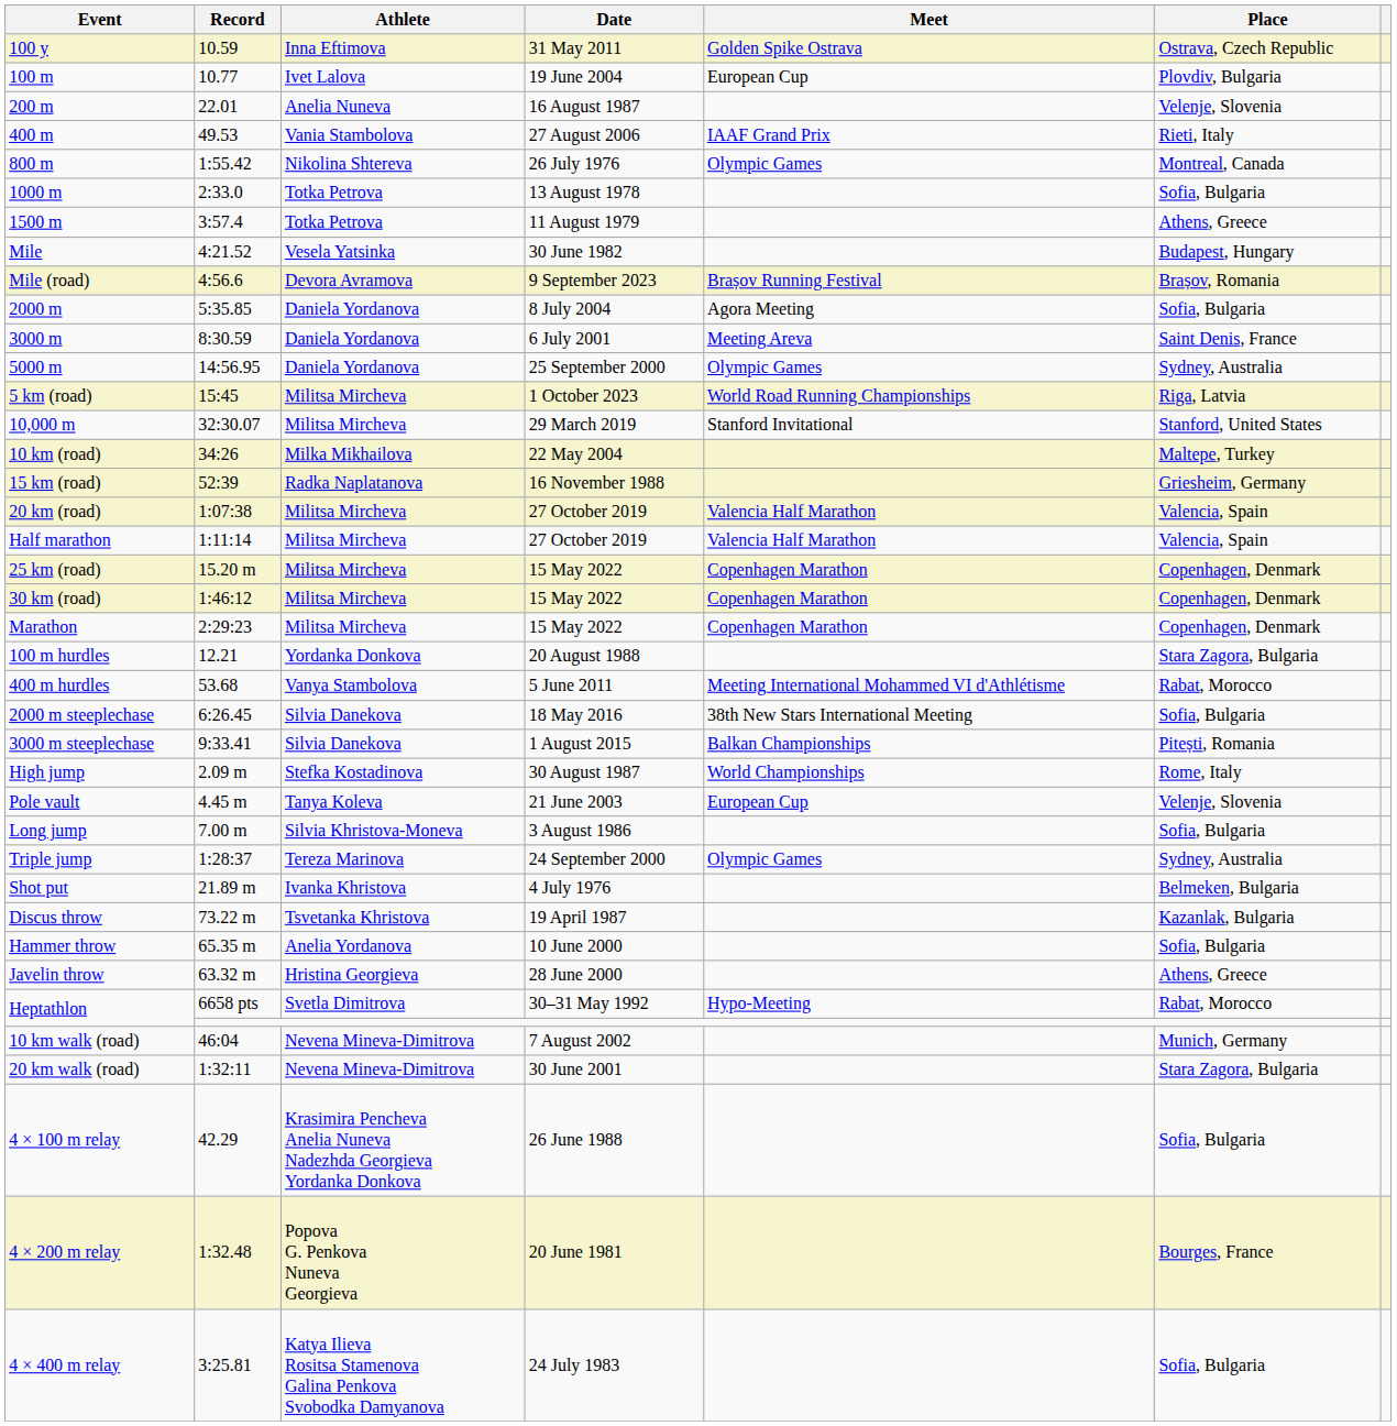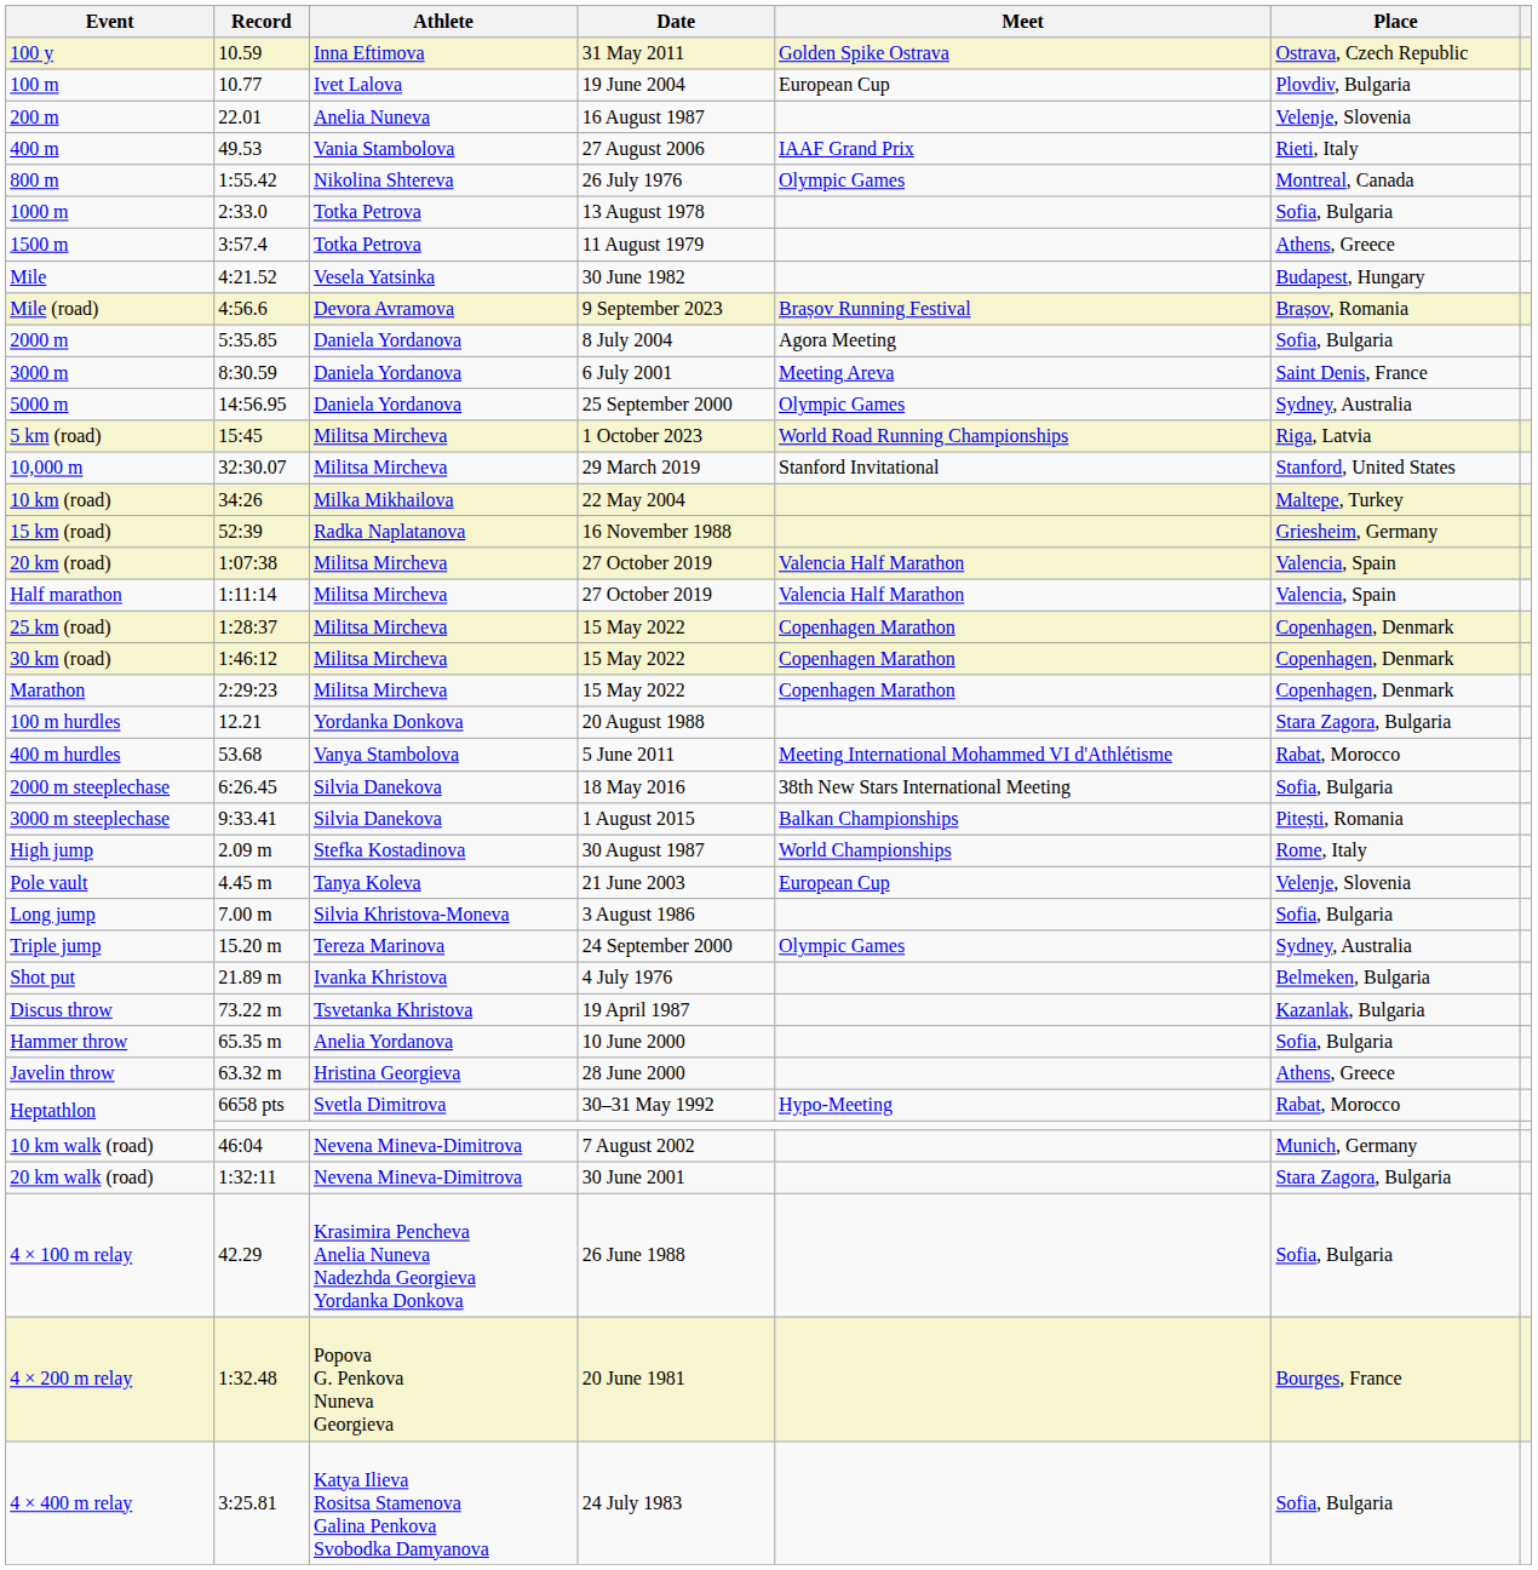25 km (road) | Record: 15.20 m -> 1:28:37
Triple jump | Record: 1:28:37 -> 15.20 m
